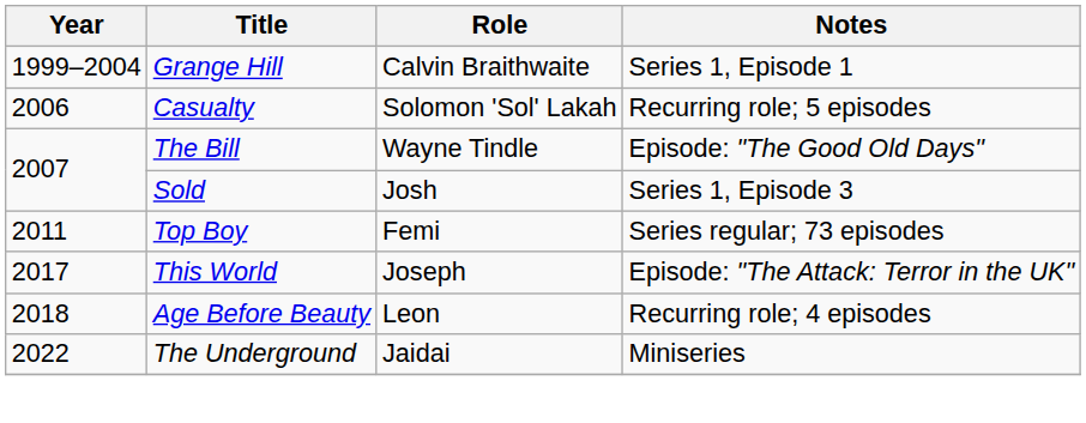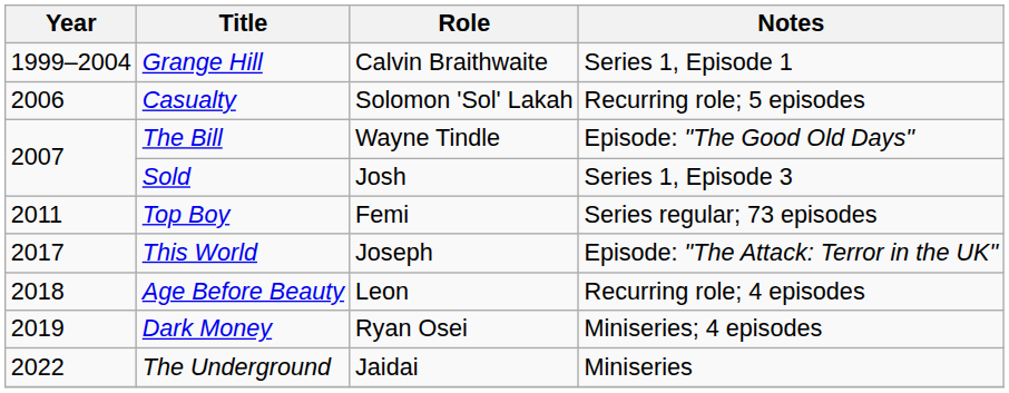+ row: 2019 | Dark Money | Ryan Osei | Miniseries; 4 episodes
